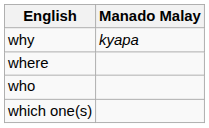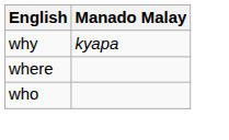- row: which one(s)
